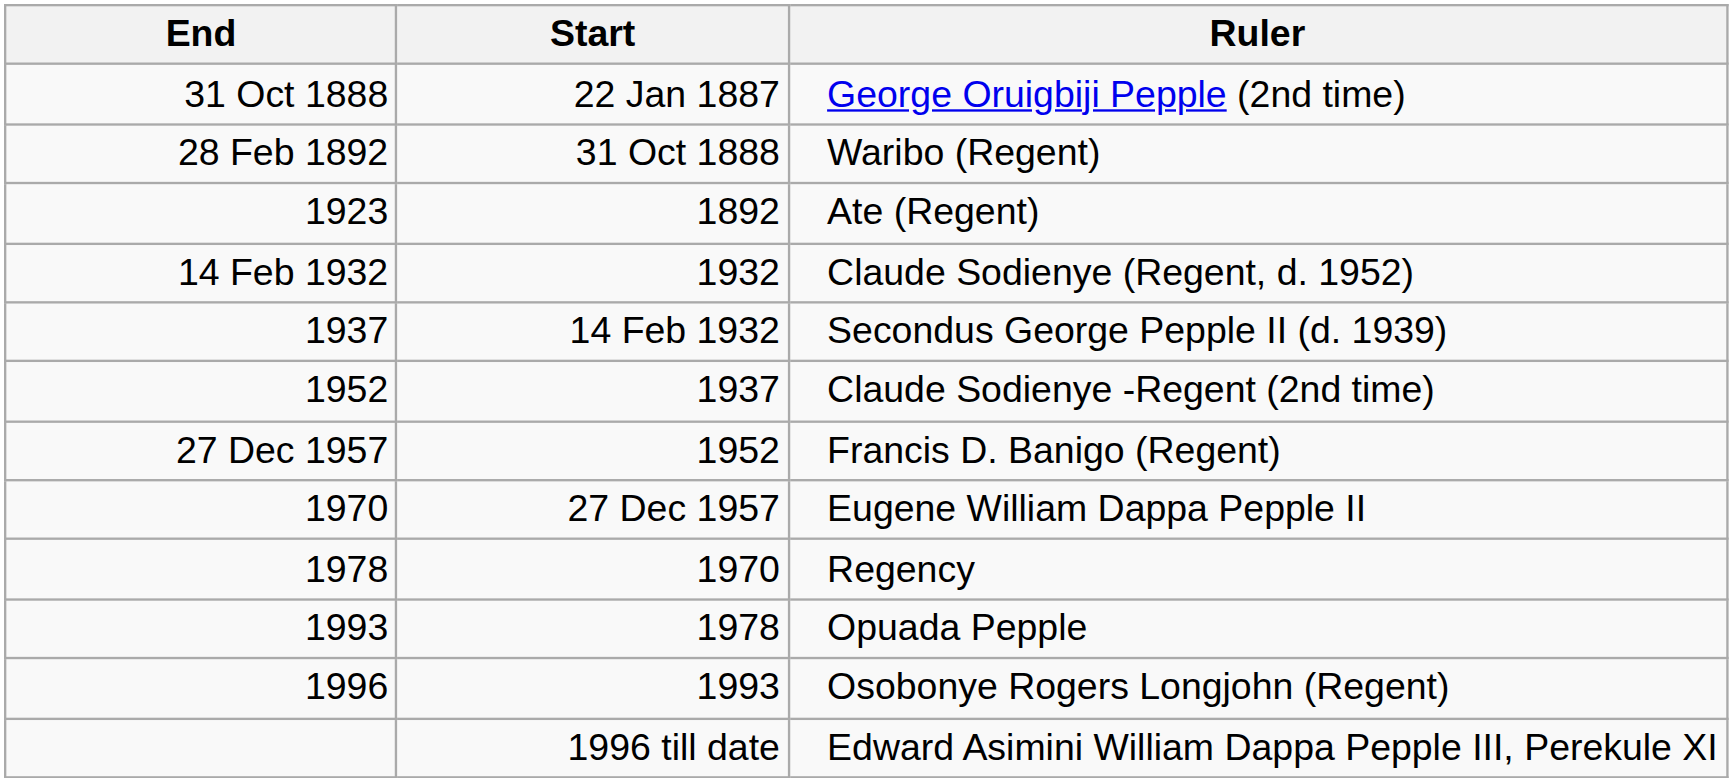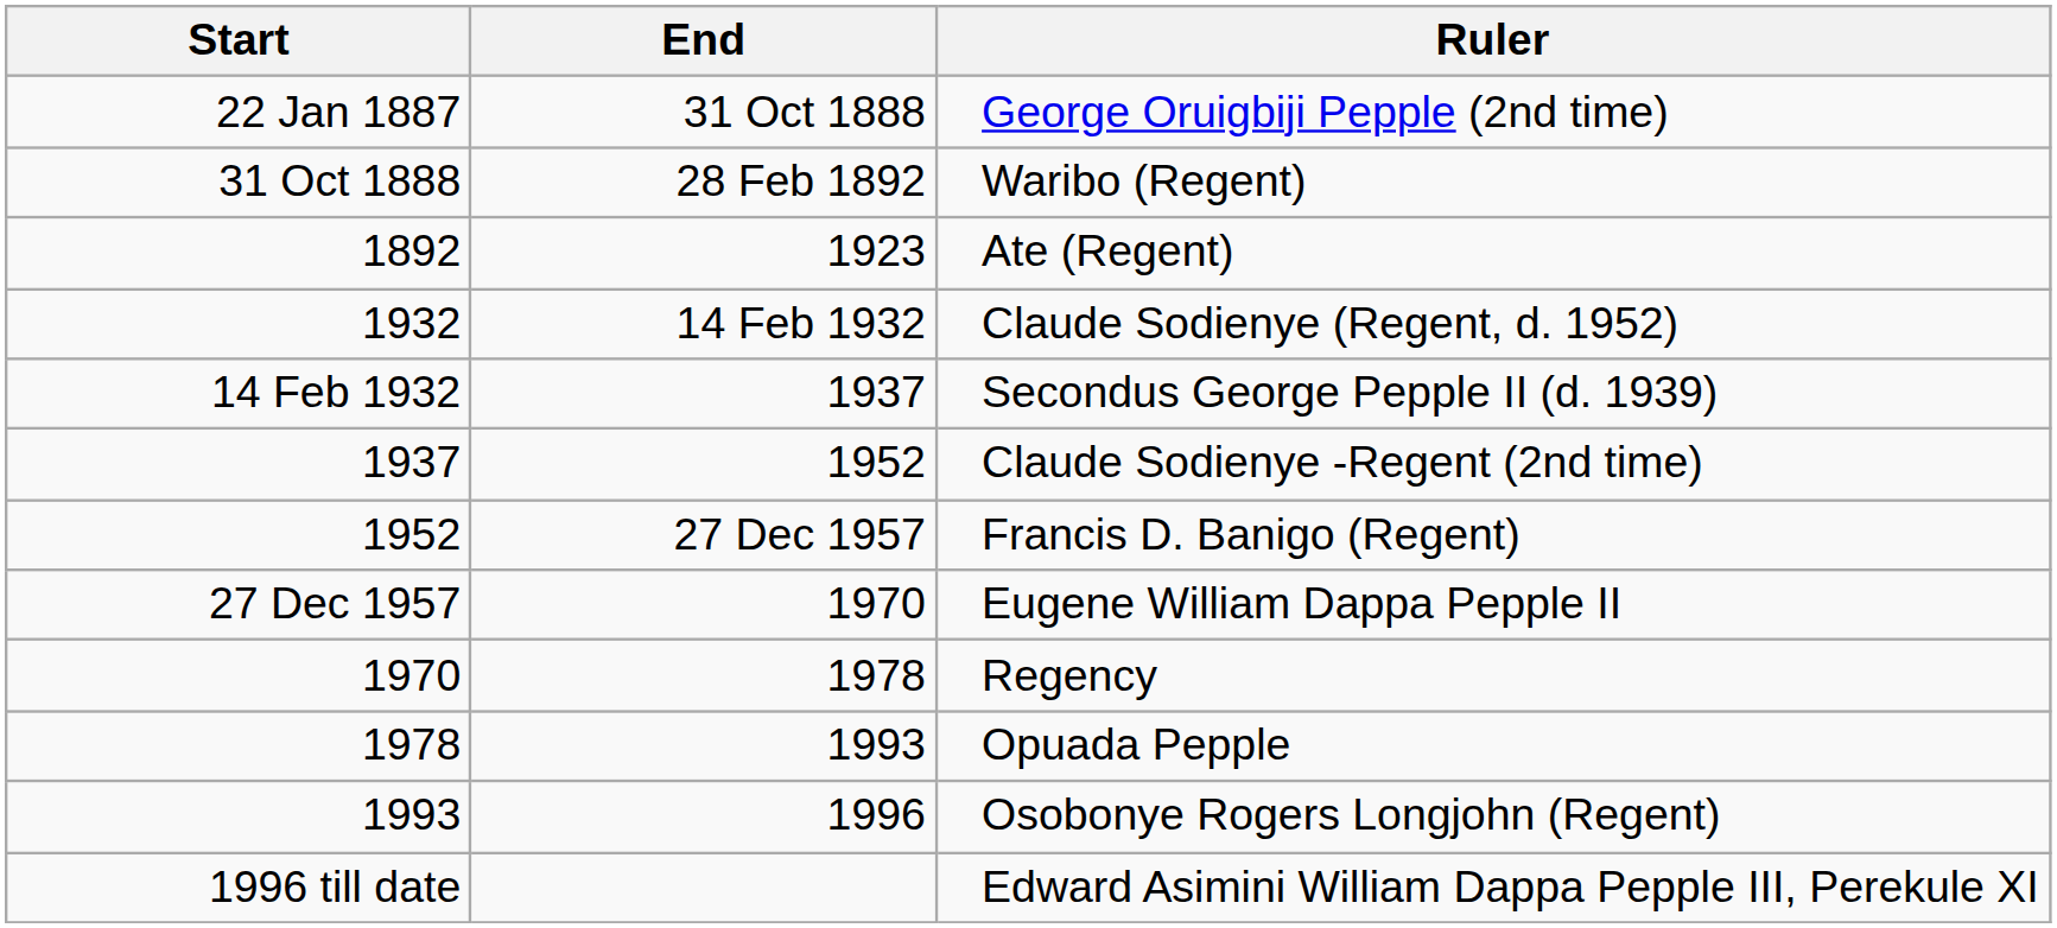columns swapped: Start <-> End
